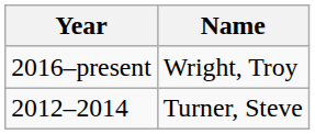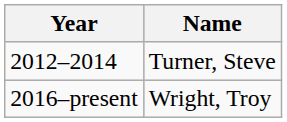rows swapped: 2012–2014 <-> 2016–present
